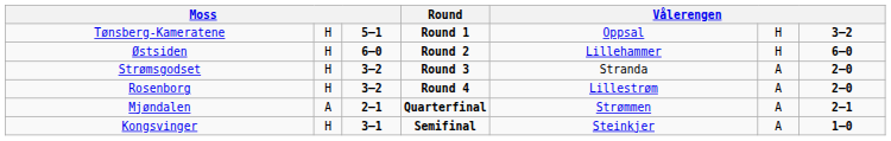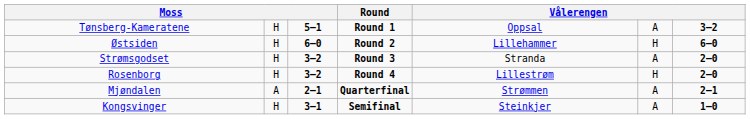Tønsberg-Kameratene | column 6: H -> A
Rosenborg | column 6: A -> H
